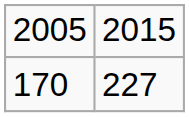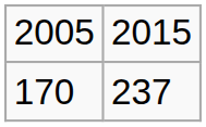170 | column 2: 227 -> 237
